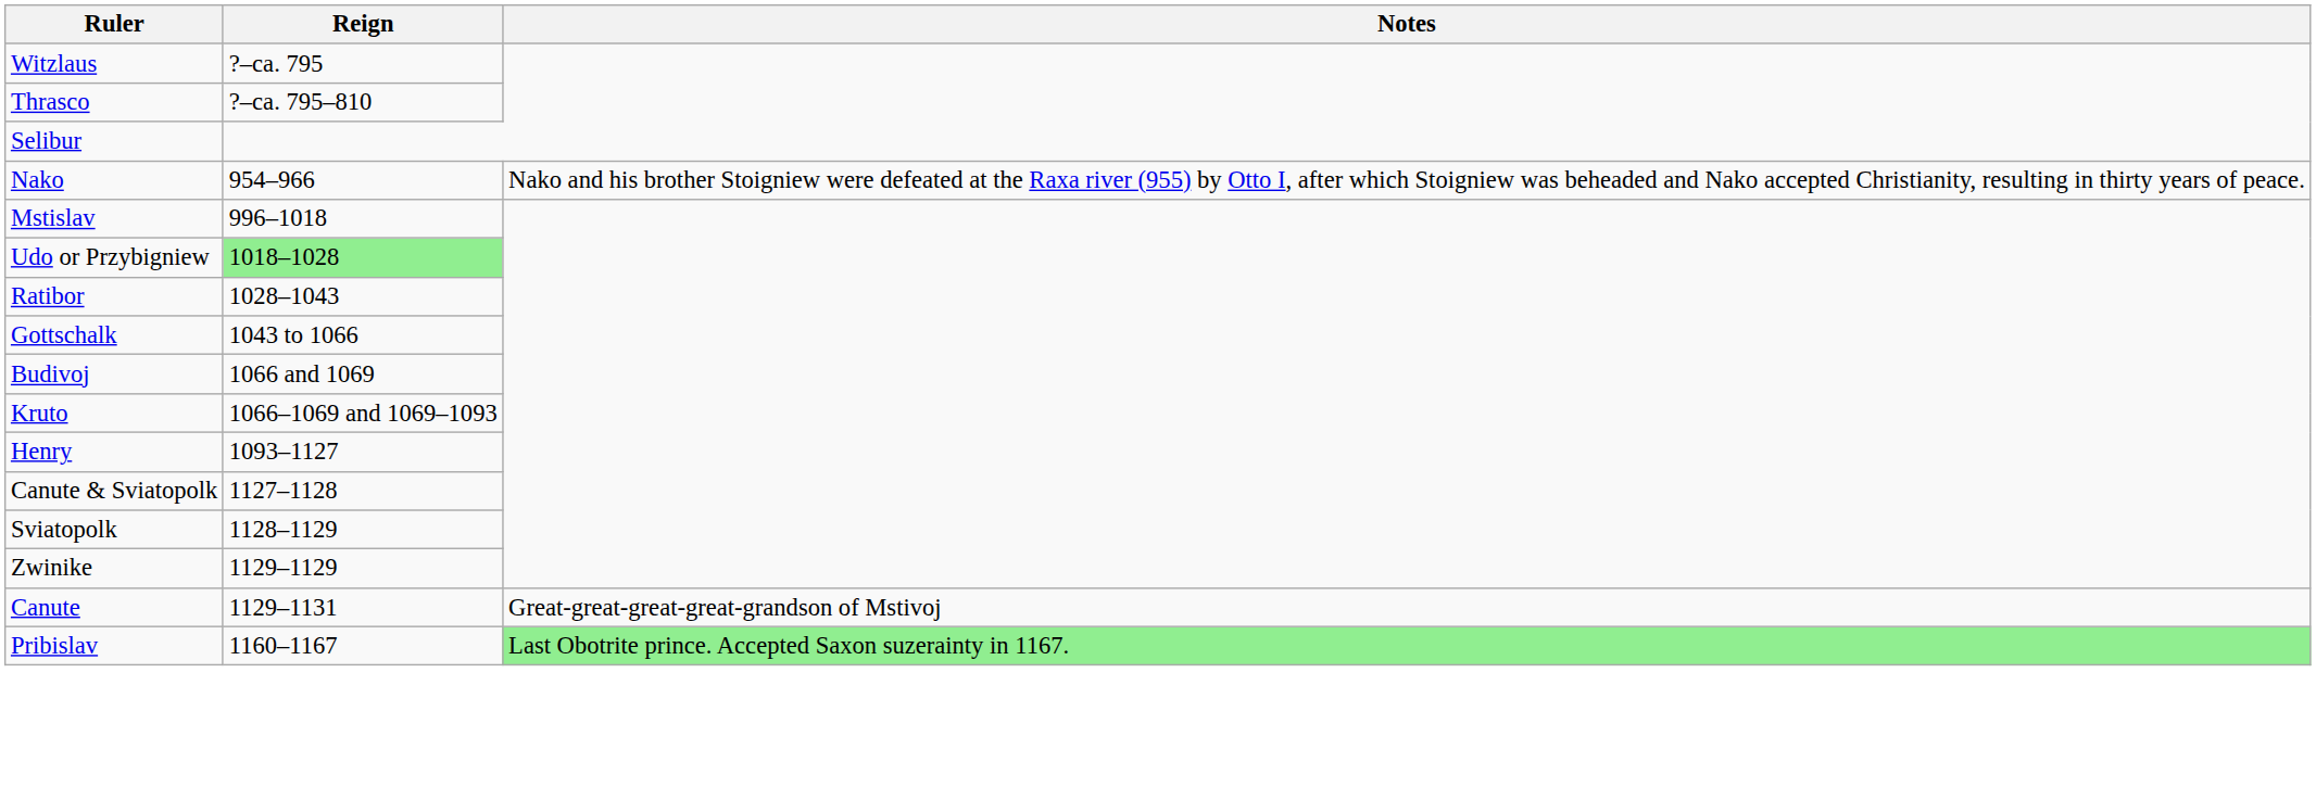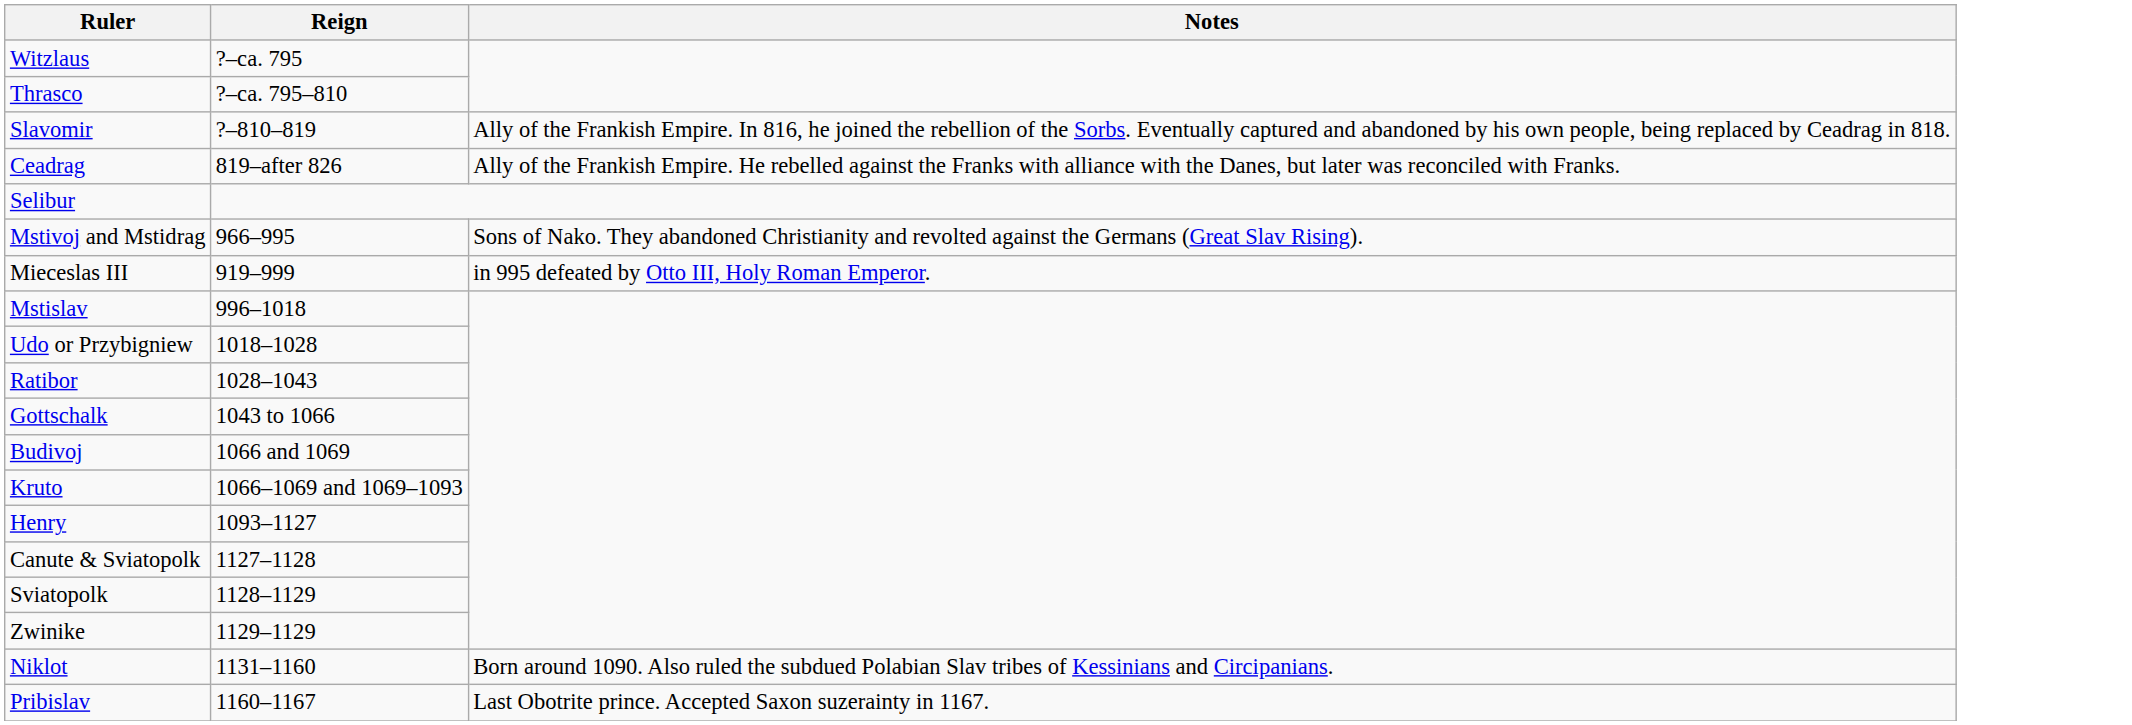+ row: Slavomir | ?–810–819 | Ally of the Frankish Empire. In 816, he joined the rebellion of the Sorbs. Eventually captured and abandoned by his own people, being replaced by Ceadrag in 818.
+ row: Ceadrag | 819–after 826 | Ally of the Frankish Empire. He rebelled against the Franks with alliance with the Danes, but later was reconciled with Franks.
- row: Nako | 954–966 | Nako and his brother Stoigniew were defeated at the Raxa river (955) by Otto I, after which Stoigniew was beheaded and Nako accepted Christianity, resulting in thirty years of peace.
+ row: Mstivoj and Mstidrag | 966–995 | Sons of Nako. They abandoned Christianity and revolted against the Germans (Great Slav Rising).
+ row: Mieceslas III | 919–999 | in 995 defeated by Otto III, Holy Roman Emperor.
Udo or Przybigniew | Reign: lightgreen background -> no background
- row: Canute | 1129–1131 | Great-great-great-great-grandson of Mstivoj
+ row: Niklot | 1131–1160 | Born around 1090. Also ruled the subdued Polabian Slav tribes of Kessinians and Circipanians.
Pribislav | Notes: lightgreen background -> no background
